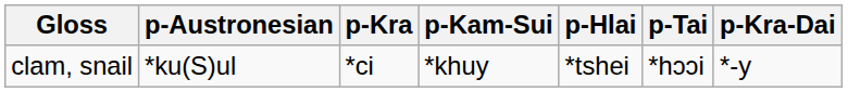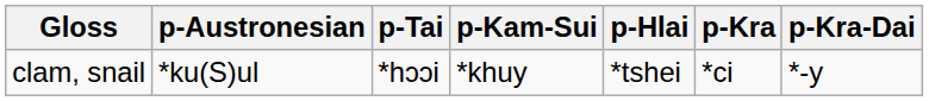columns swapped: p-Tai <-> p-Kra
